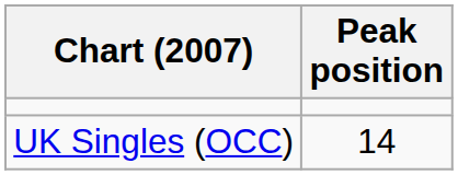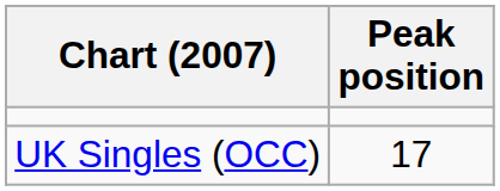UK Singles (OCC) | Peak position: 14 -> 17
